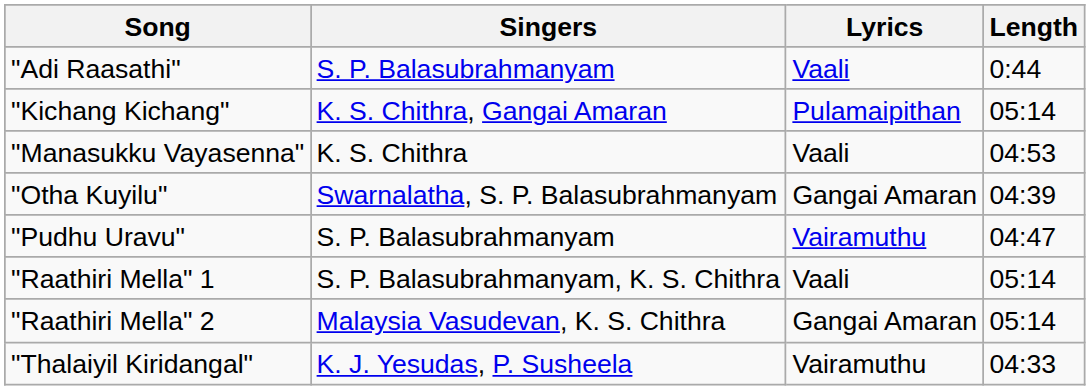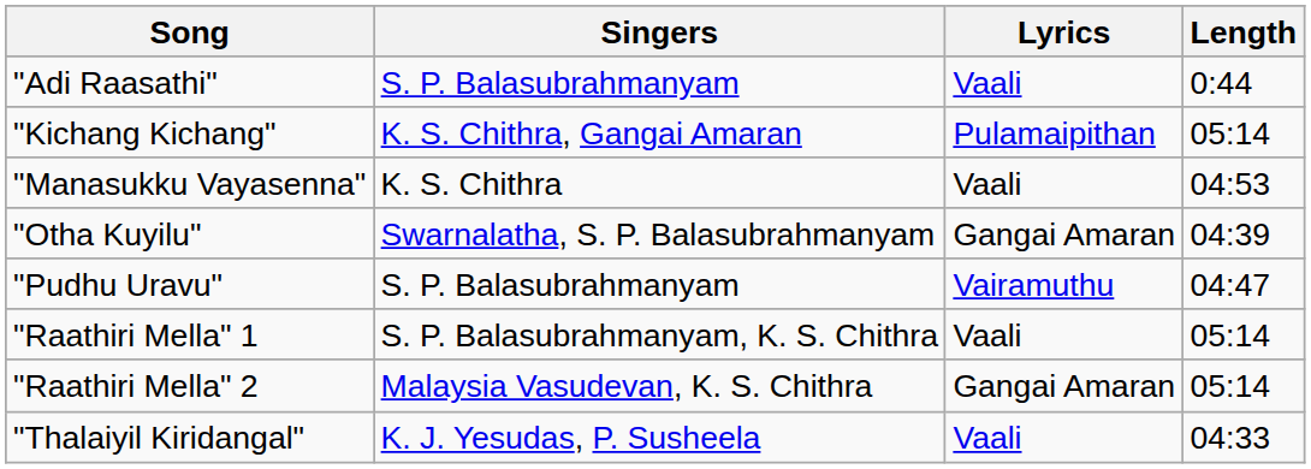"Thalaiyil Kiridangal" | Lyrics: Vairamuthu -> Vaali
